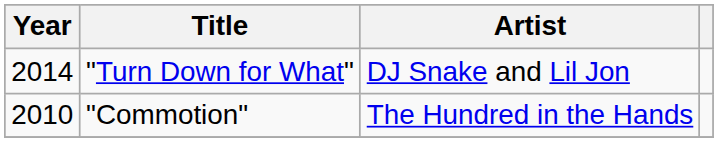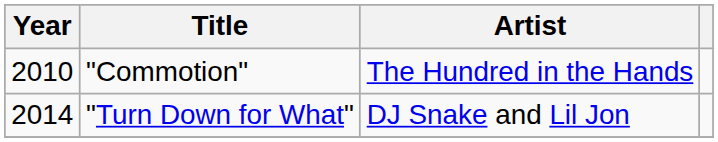rows swapped: "Commotion" <-> "Turn Down for What"
